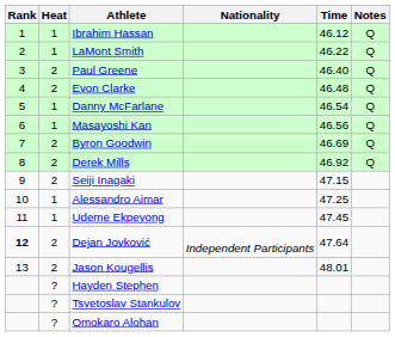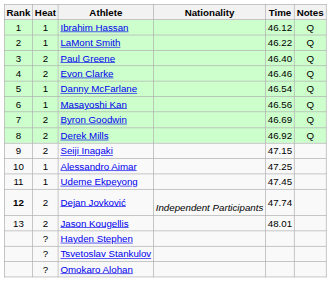Evon Clarke | Time: 46.48 -> 46.46
Dejan Jovković | Time: 47.64 -> 47.74
